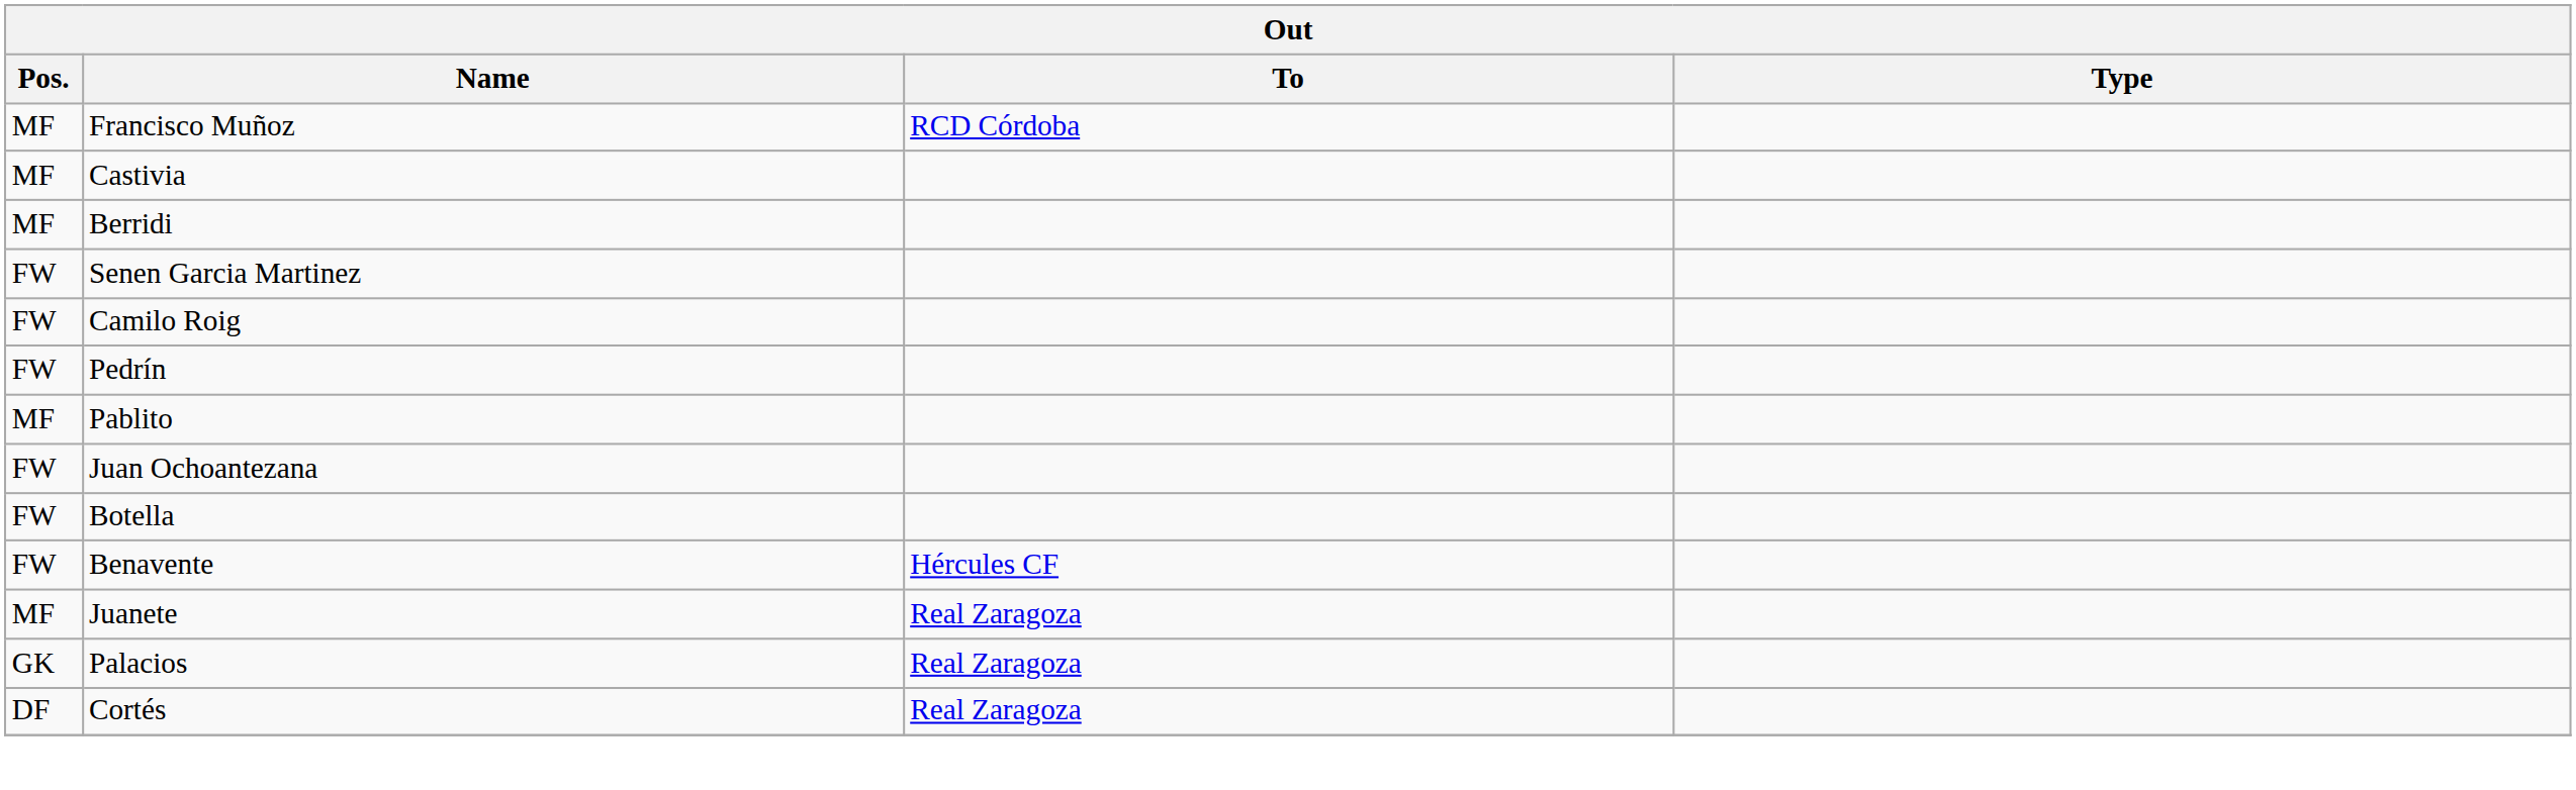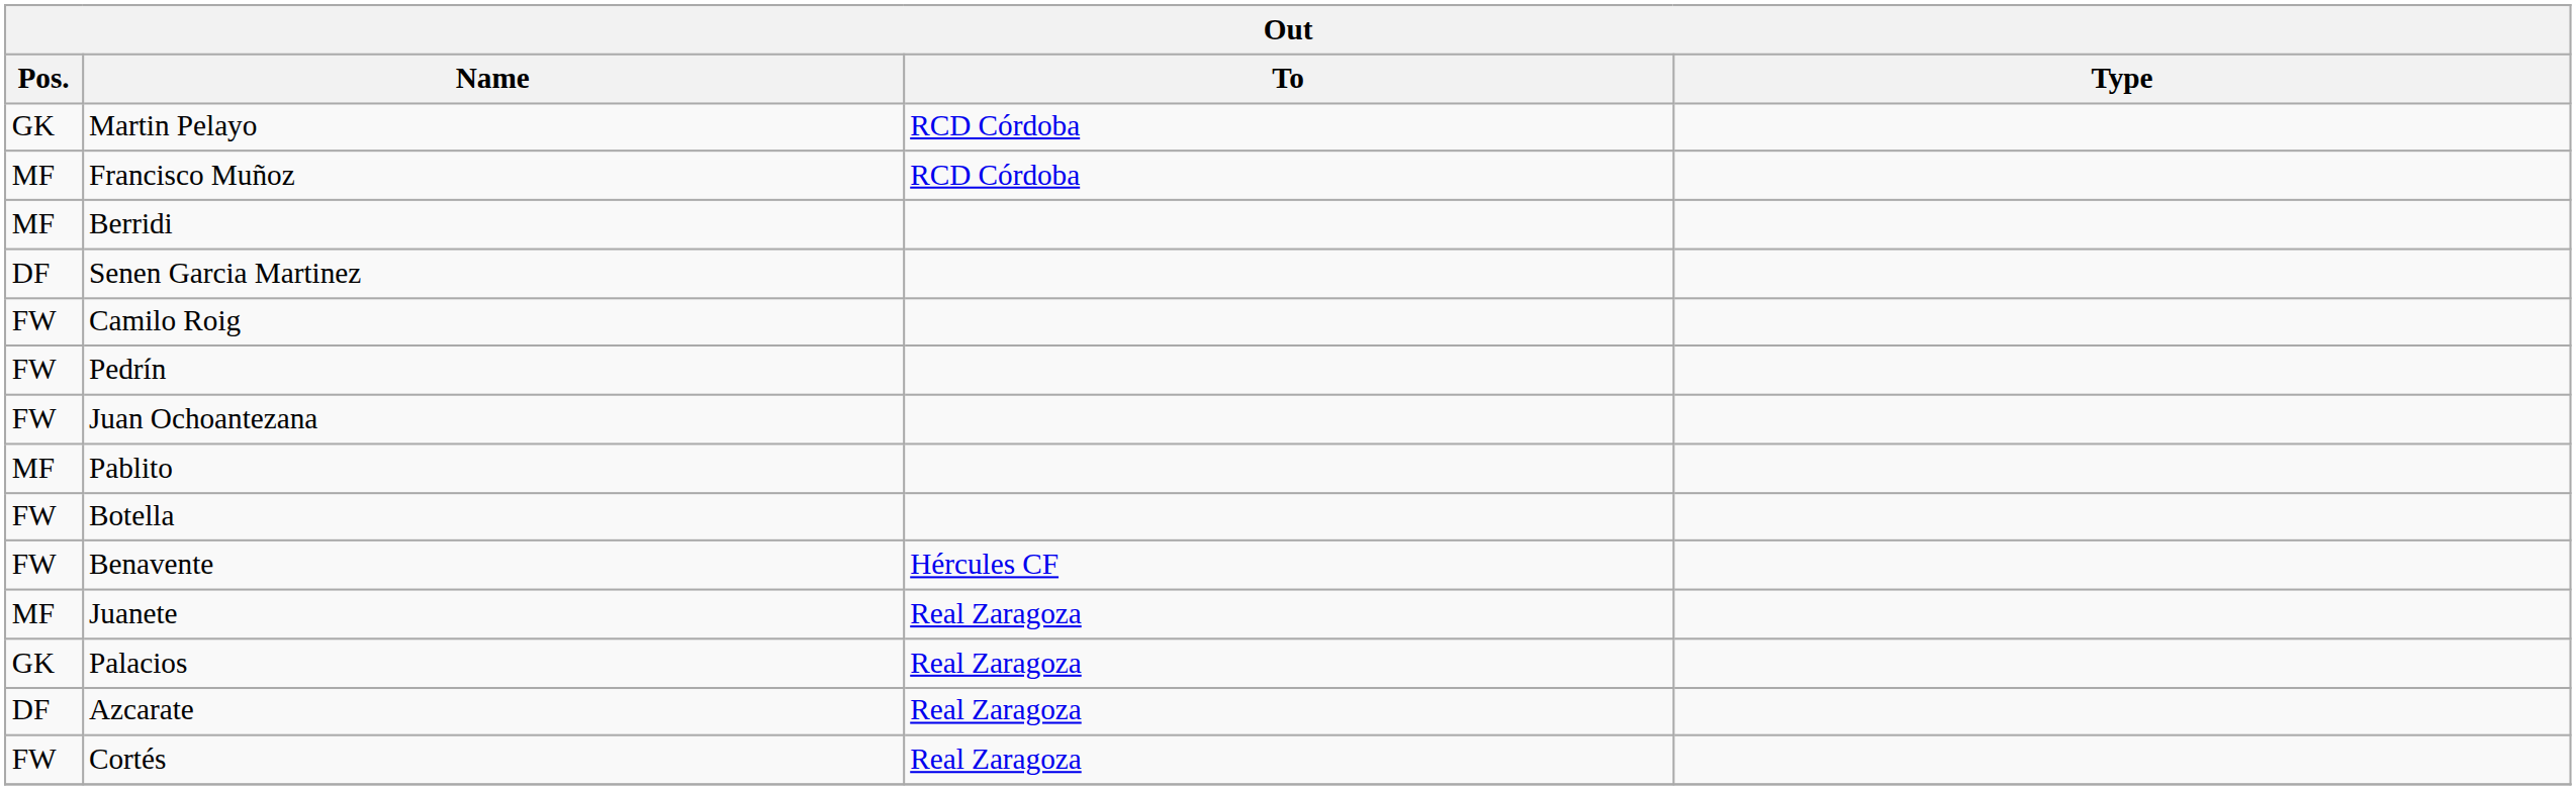+ row: GK | Martin Pelayo | RCD Córdoba
- row: MF | Castivia
Senen Garcia Martinez | Pos.: FW -> DF
rows swapped: Juan Ochoantezana <-> Pablito
+ row: DF | Azcarate | Real Zaragoza
Cortés | Pos.: DF -> FW
